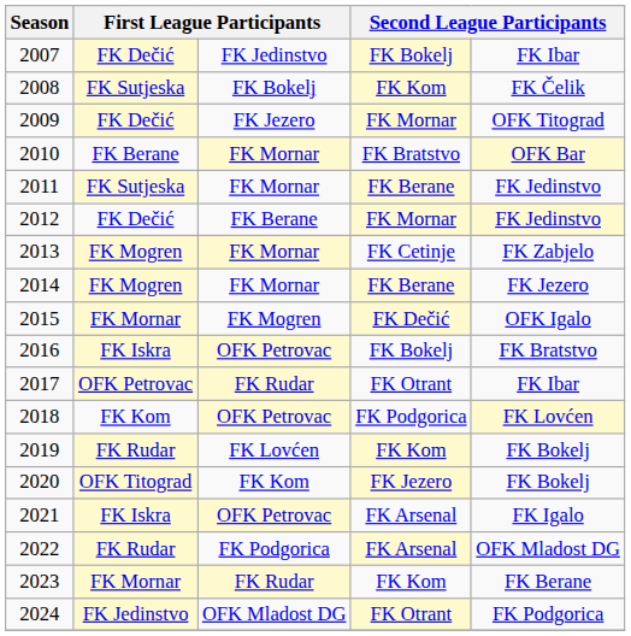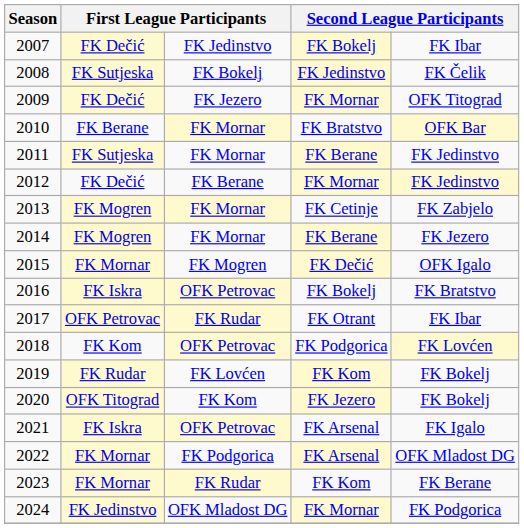2008 | column 4: FK Kom -> FK Jedinstvo
2022 | column 2: FK Rudar -> FK Mornar
2024 | column 4: FK Otrant -> FK Mornar
